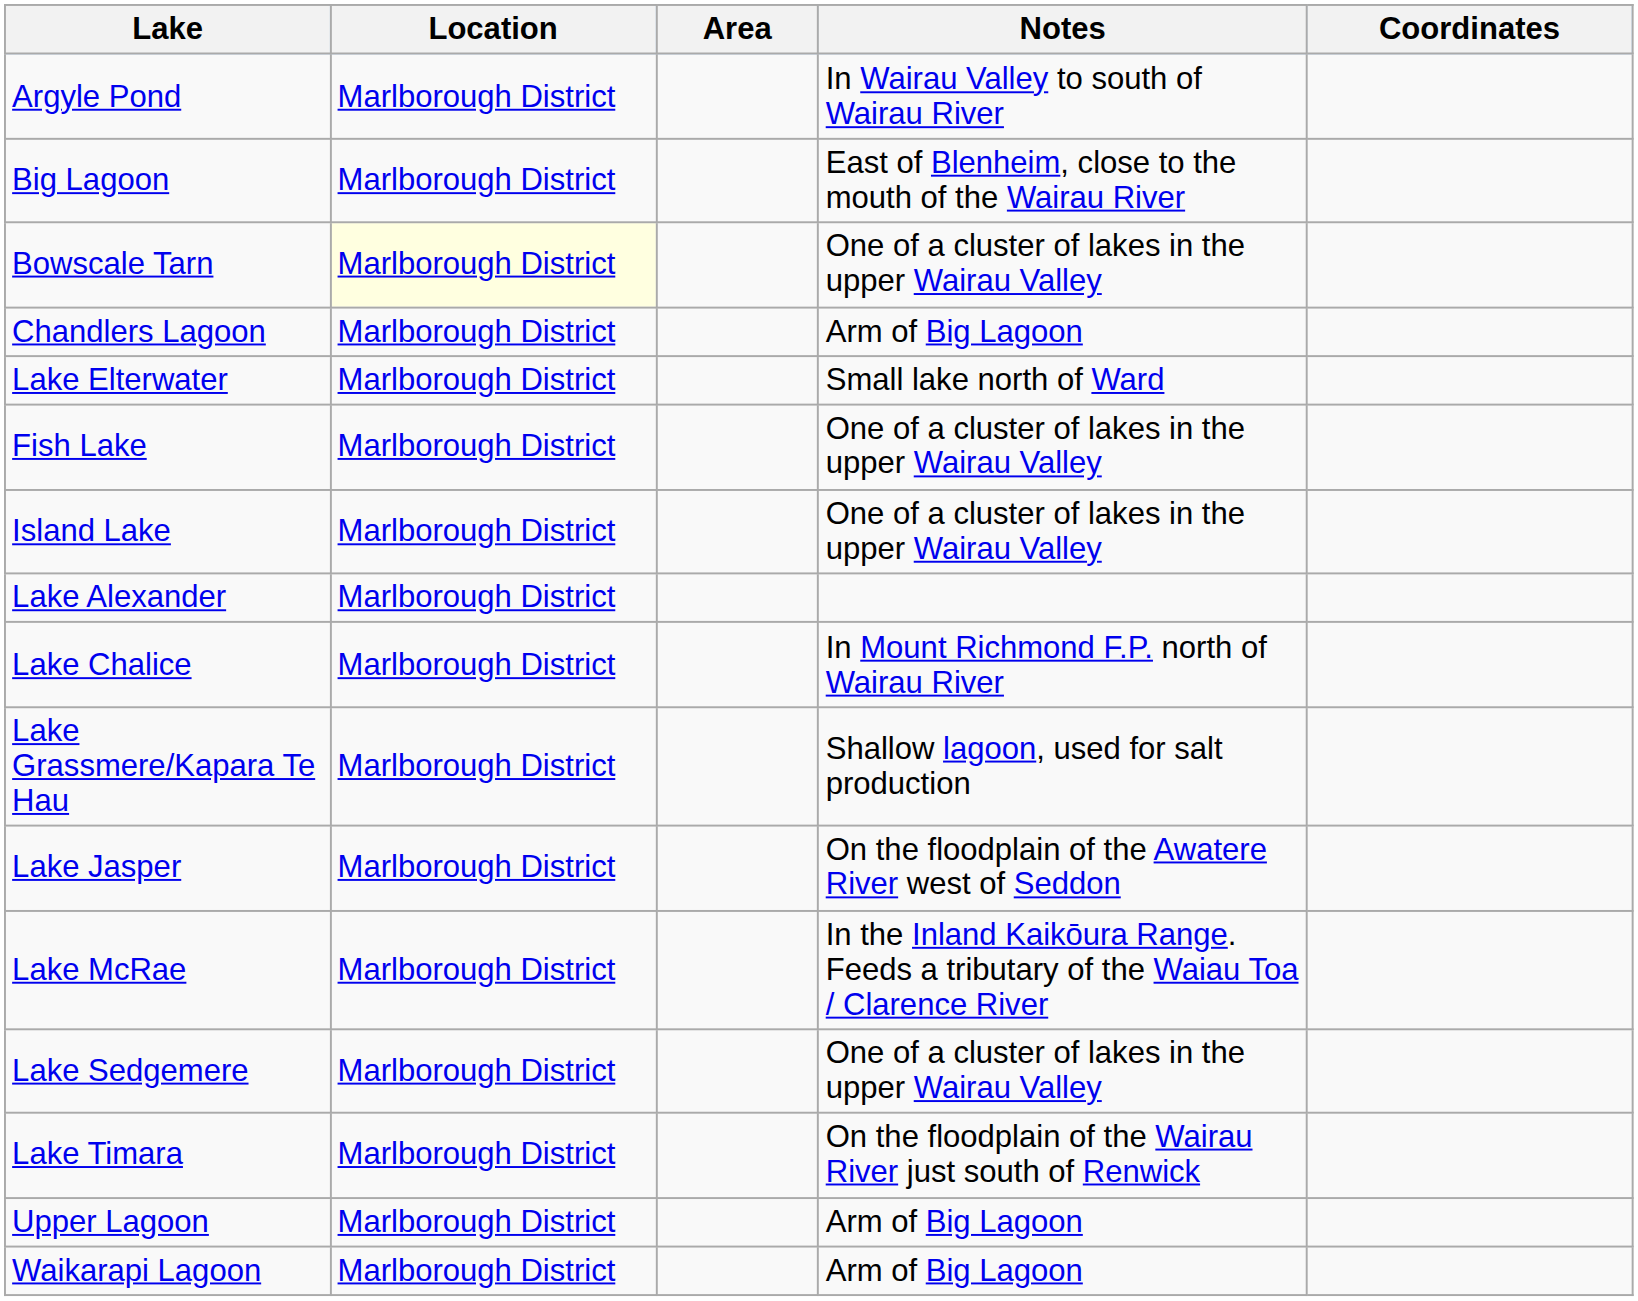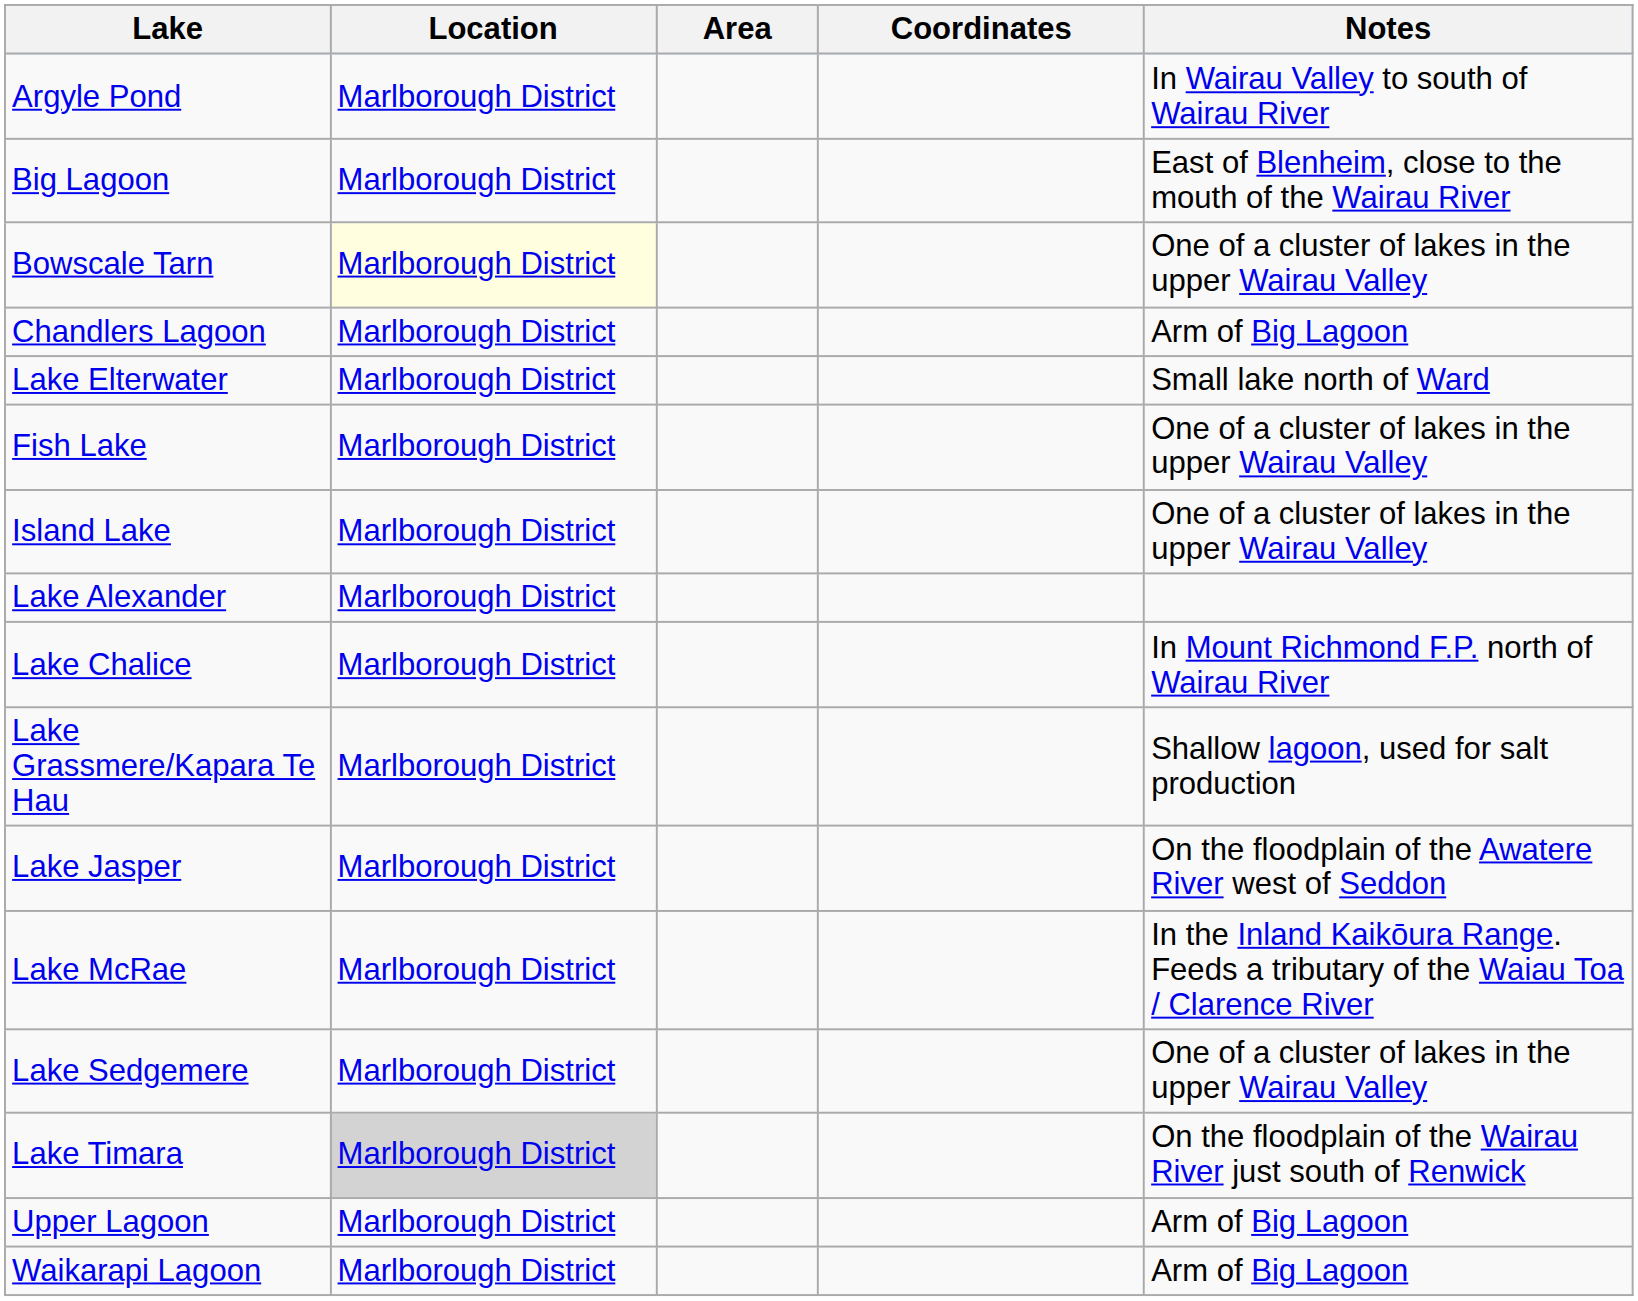columns swapped: Notes <-> Coordinates
Lake Timara | Location: no background -> lightgrey background
